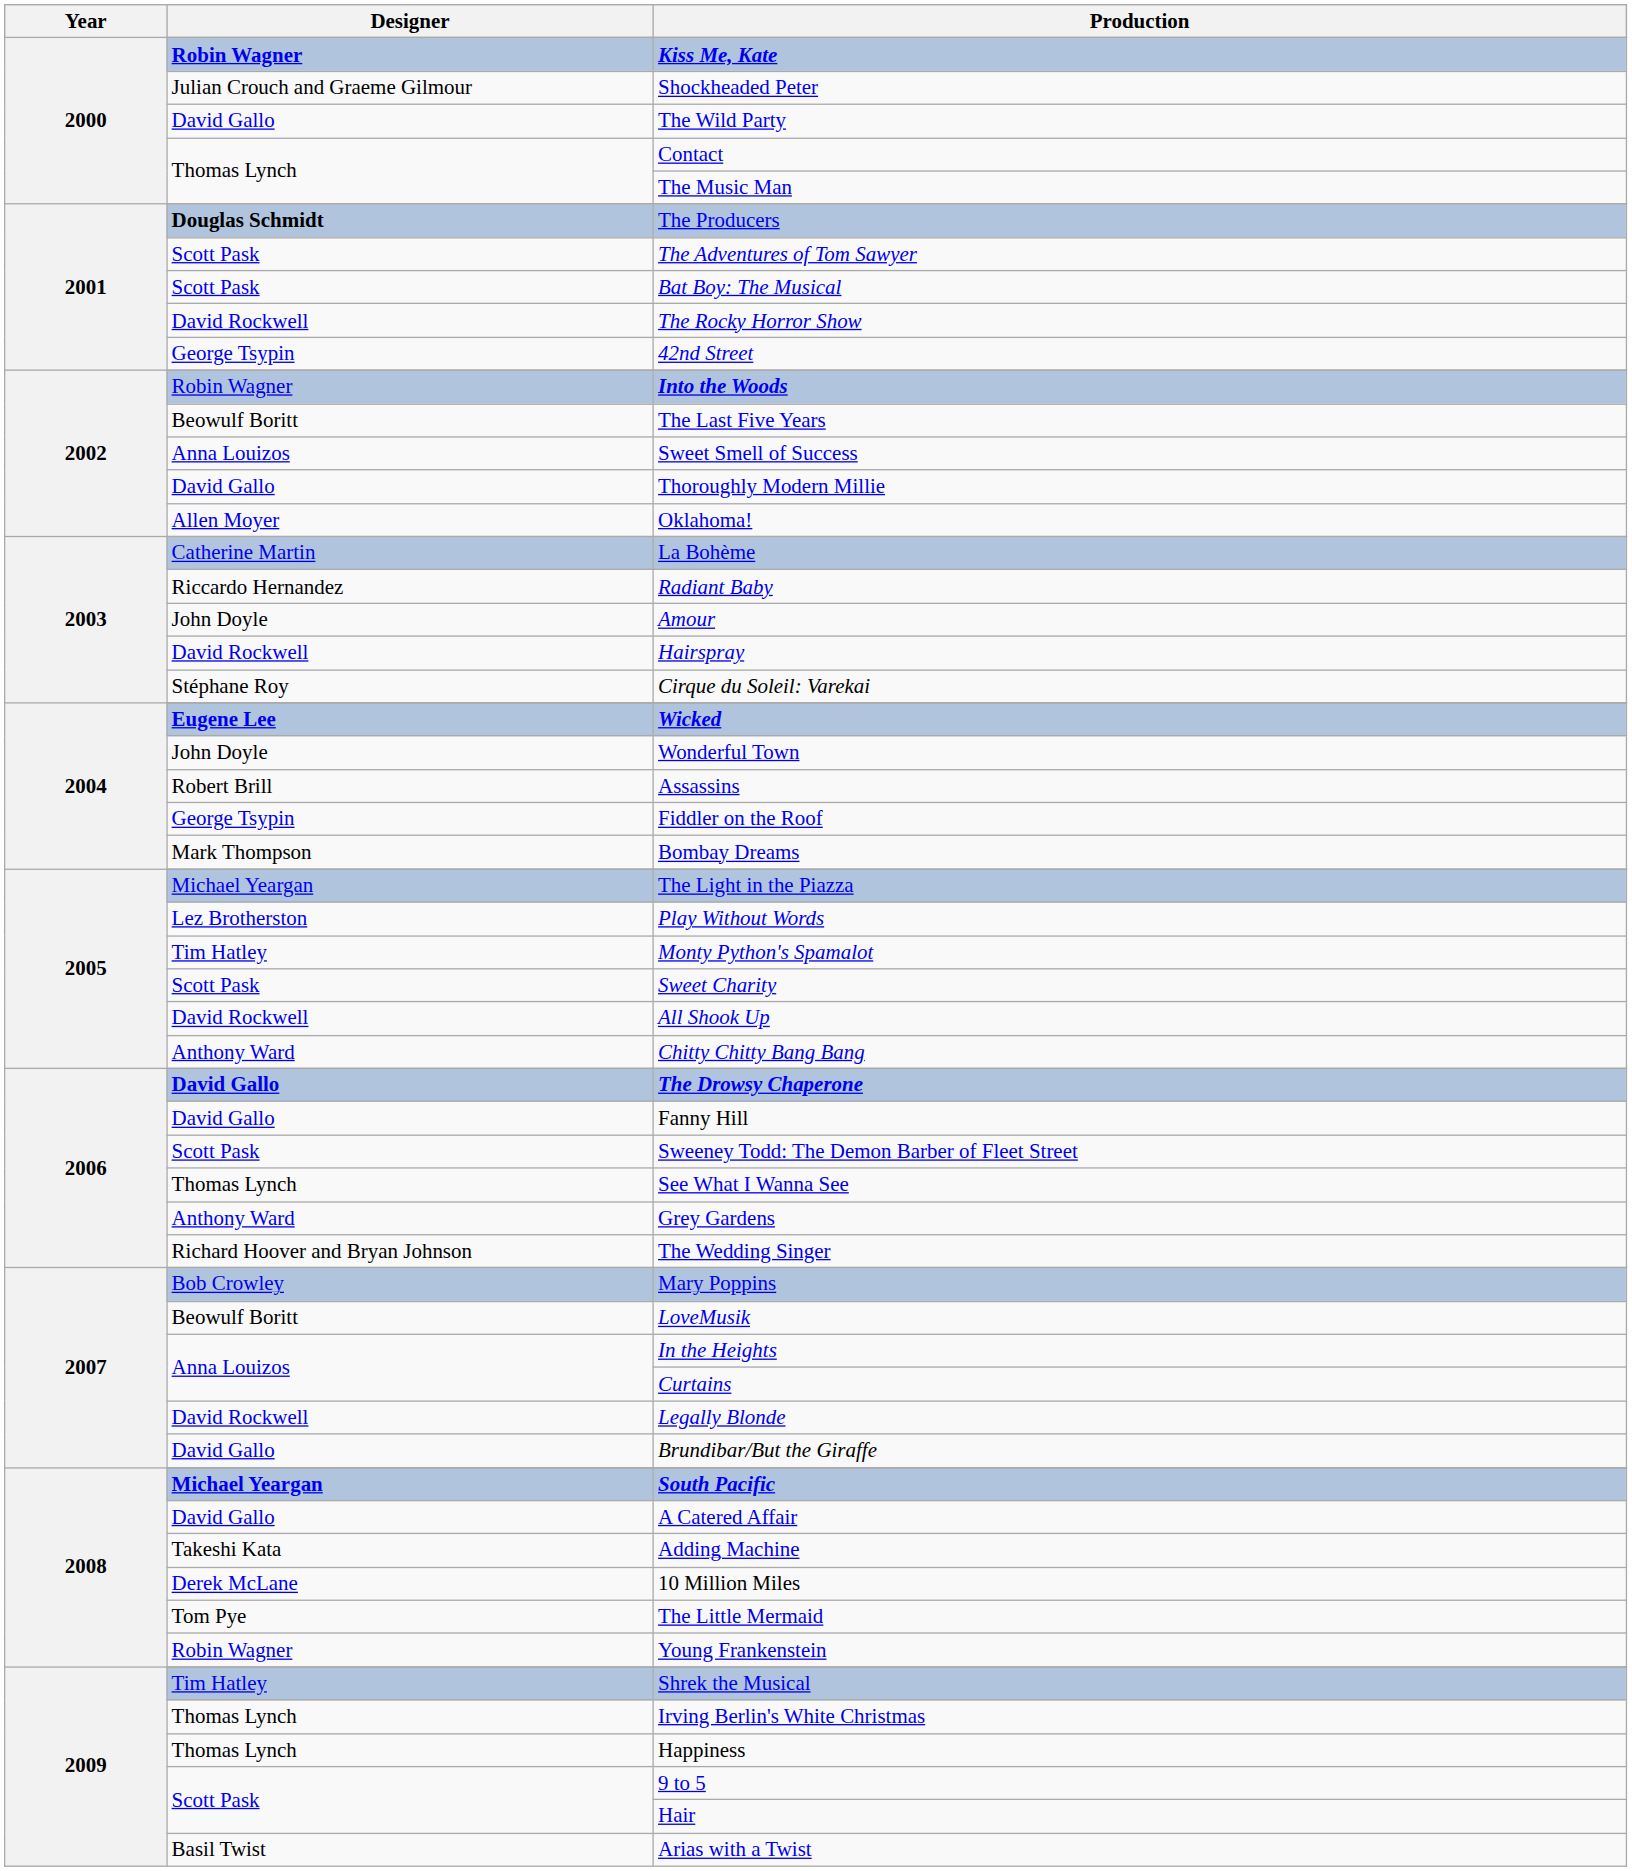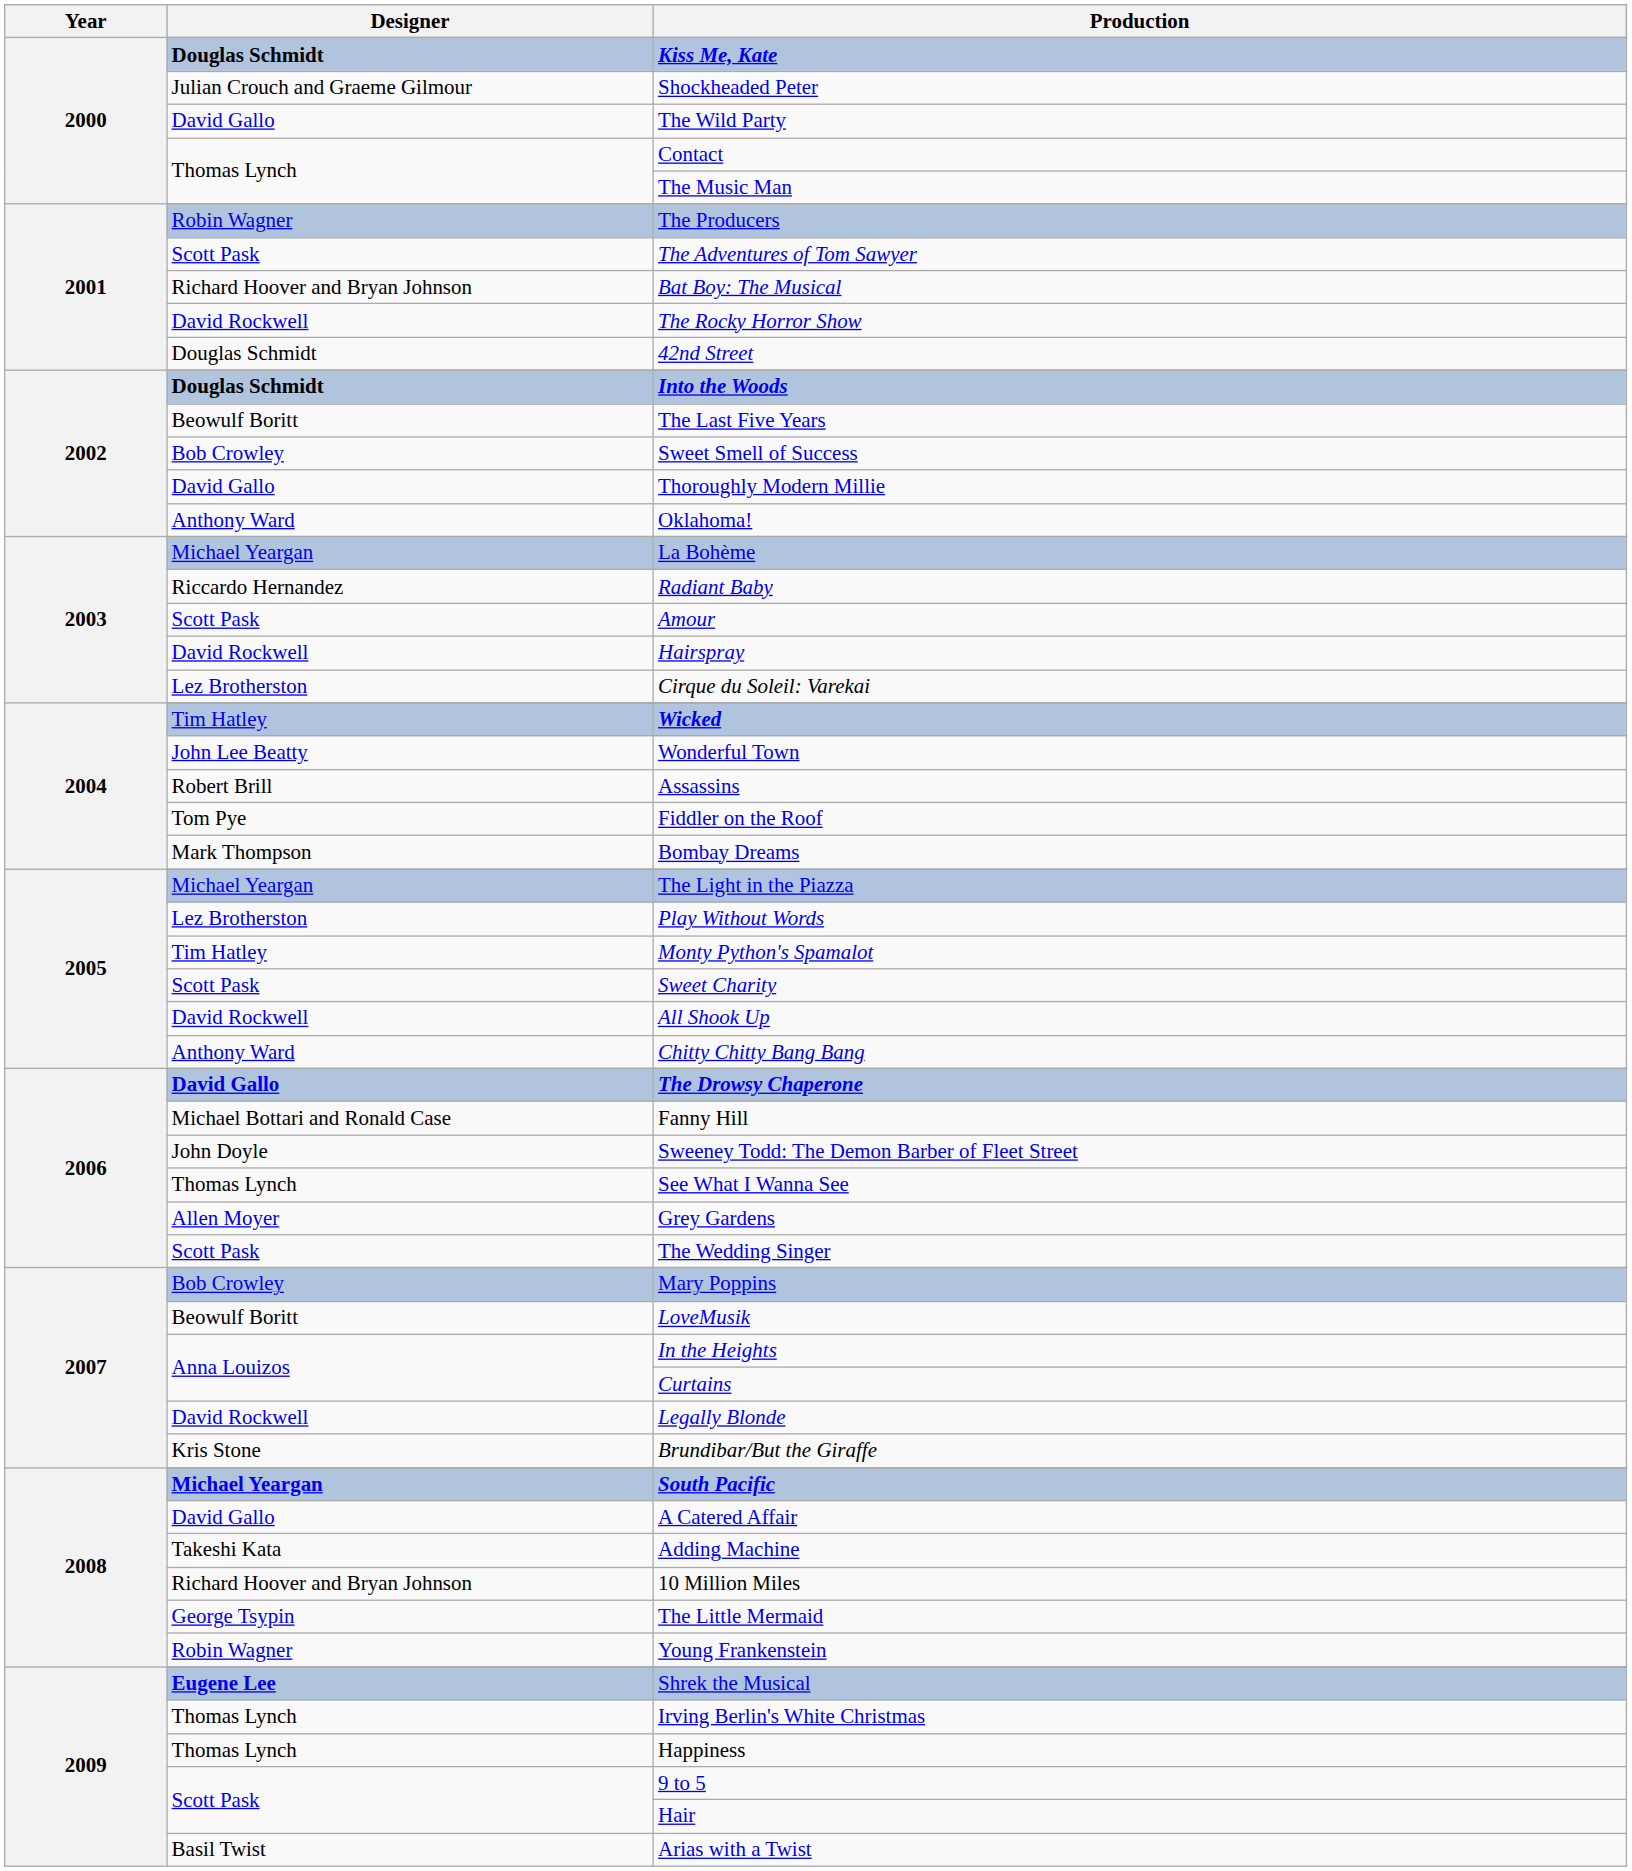Kiss Me, Kate | Designer: Robin Wagner -> Douglas Schmidt
The Producers | Designer: Douglas Schmidt -> Robin Wagner
Bat Boy: The Musical | Designer: Scott Pask -> Richard Hoover and Bryan Johnson
42nd Street | Designer: George Tsypin -> Douglas Schmidt
Into the Woods | Designer: Robin Wagner -> Douglas Schmidt
Sweet Smell of Success | Designer: Anna Louizos -> Bob Crowley
Oklahoma! | Designer: Allen Moyer -> Anthony Ward
La Bohème | Designer: Catherine Martin -> Michael Yeargan
Amour | Designer: John Doyle -> Scott Pask
Cirque du Soleil: Varekai | Designer: Stéphane Roy -> Lez Brotherston
Wicked | Designer: Eugene Lee -> Tim Hatley
Wonderful Town | Designer: John Doyle -> John Lee Beatty
Fiddler on the Roof | Designer: George Tsypin -> Tom Pye
Fanny Hill | Designer: David Gallo -> Michael Bottari and Ronald Case
Sweeney Todd: The Demon Barber of Fleet Street | Designer: Scott Pask -> John Doyle
Grey Gardens | Designer: Anthony Ward -> Allen Moyer
The Wedding Singer | Designer: Richard Hoover and Bryan Johnson -> Scott Pask
Brundibar/But the Giraffe | Designer: David Gallo -> Kris Stone
10 Million Miles | Designer: Derek McLane -> Richard Hoover and Bryan Johnson
The Little Mermaid | Designer: Tom Pye -> George Tsypin
Shrek the Musical | Designer: Tim Hatley -> Eugene Lee
